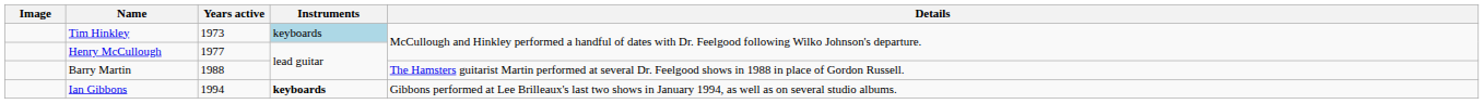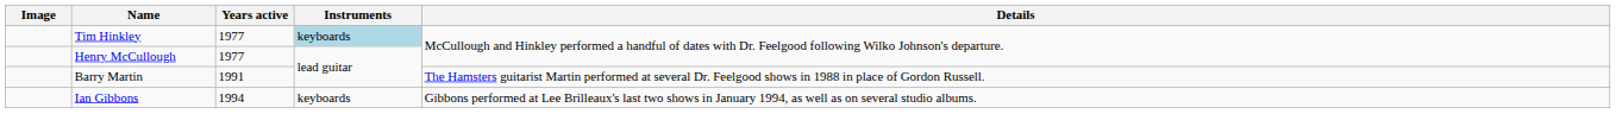Tim Hinkley | Years active: 1973 -> 1977
Barry Martin | Years active: 1988 -> 1991
Ian Gibbons | Instruments: bold -> normal
